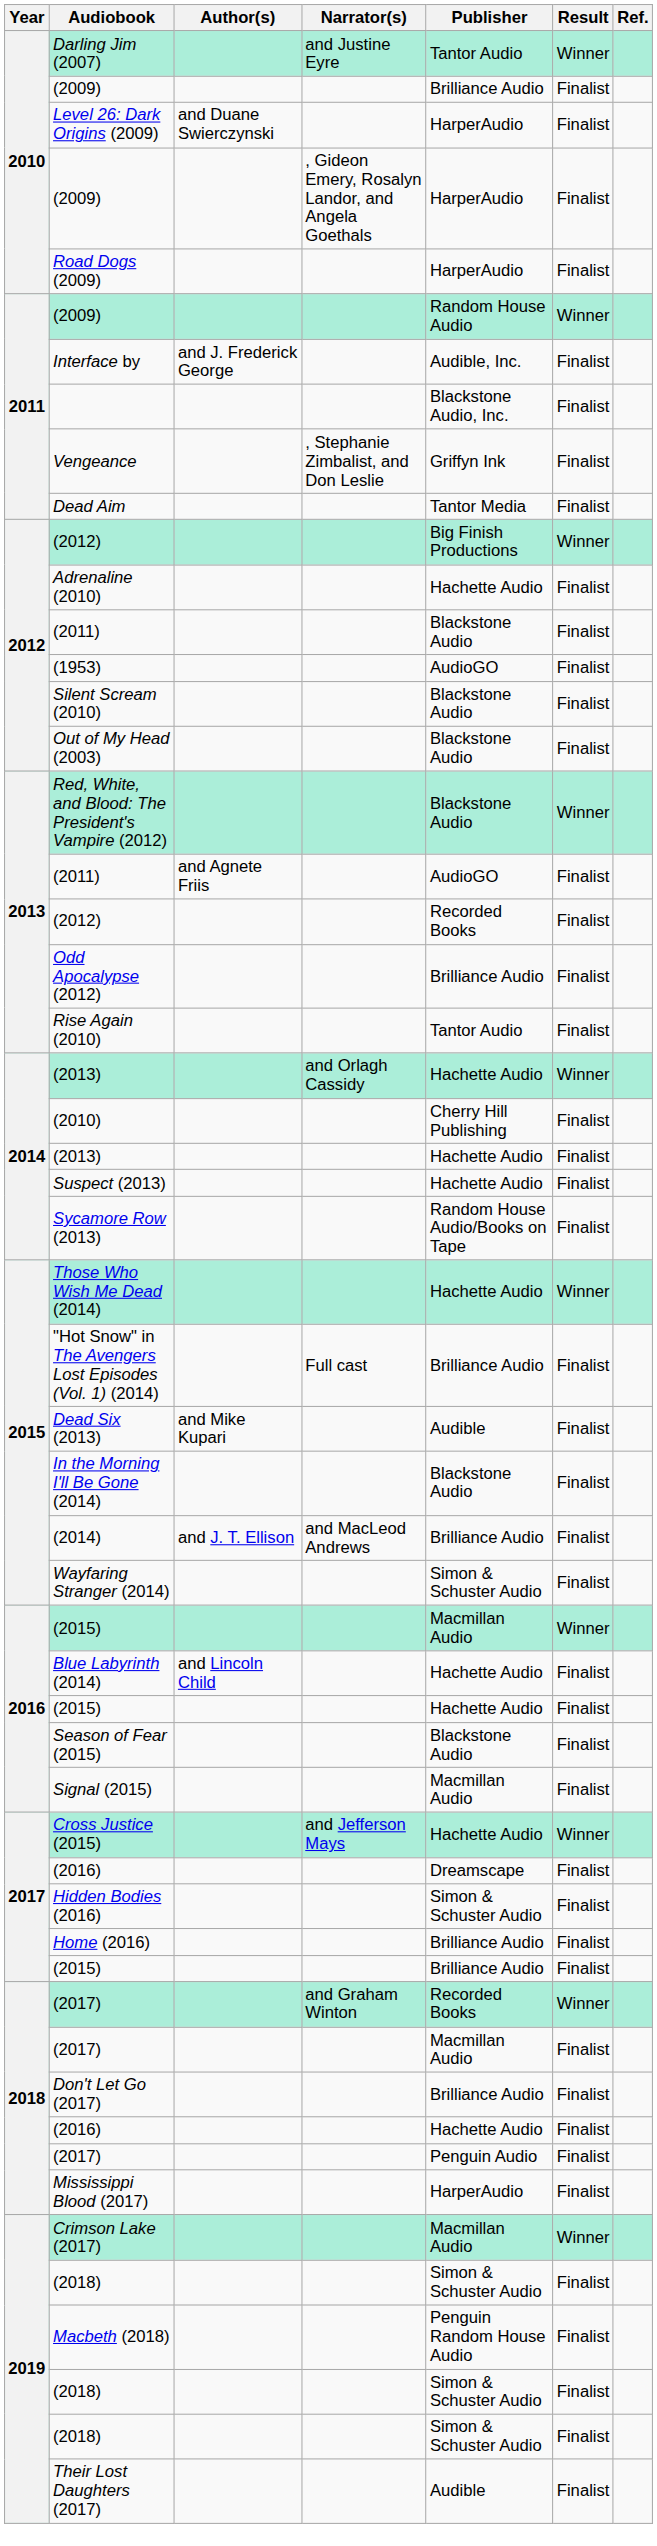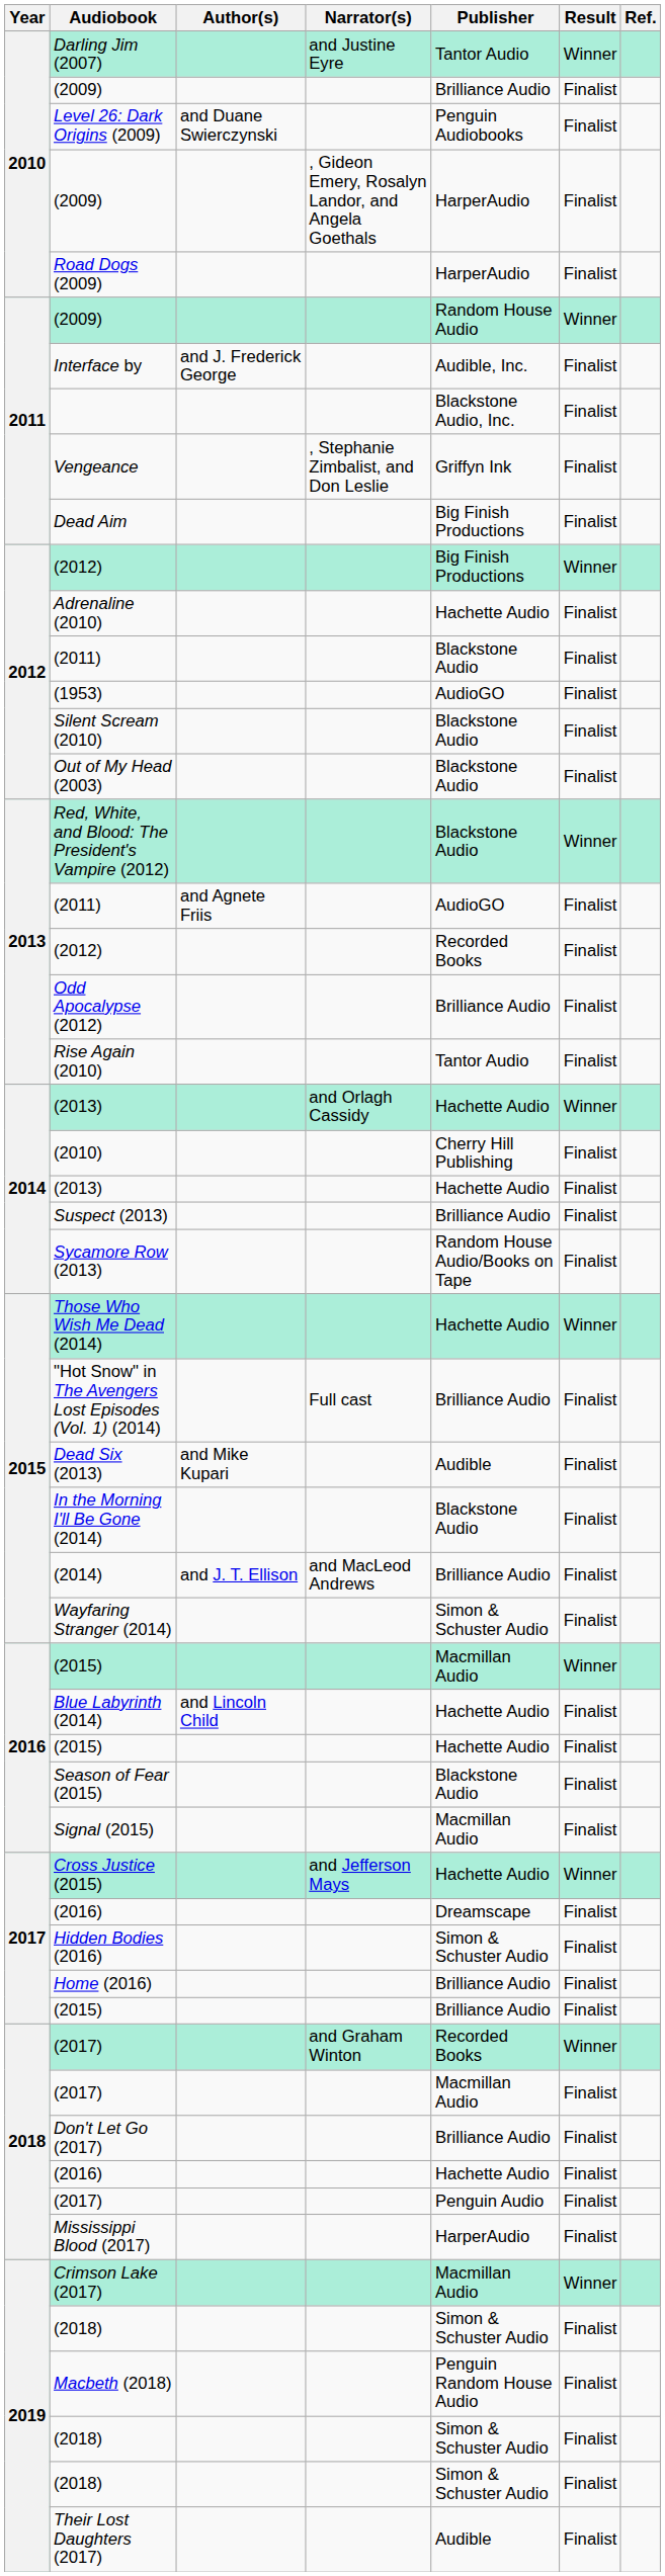Level 26: Dark Origins (2009) | Publisher: HarperAudio -> Penguin Audiobooks
Dead Aim | Publisher: Tantor Media -> Big Finish Productions
Suspect (2013) | Publisher: Hachette Audio -> Brilliance Audio
